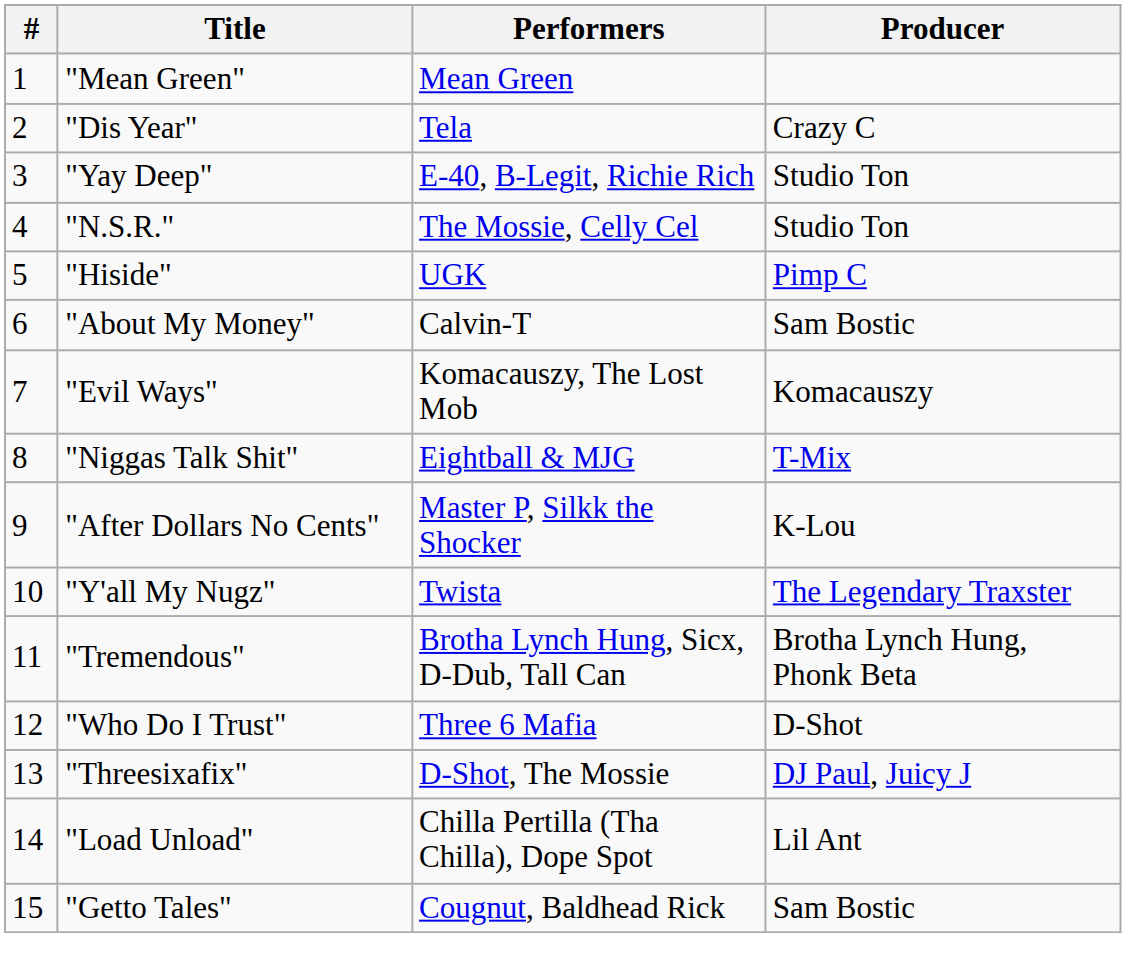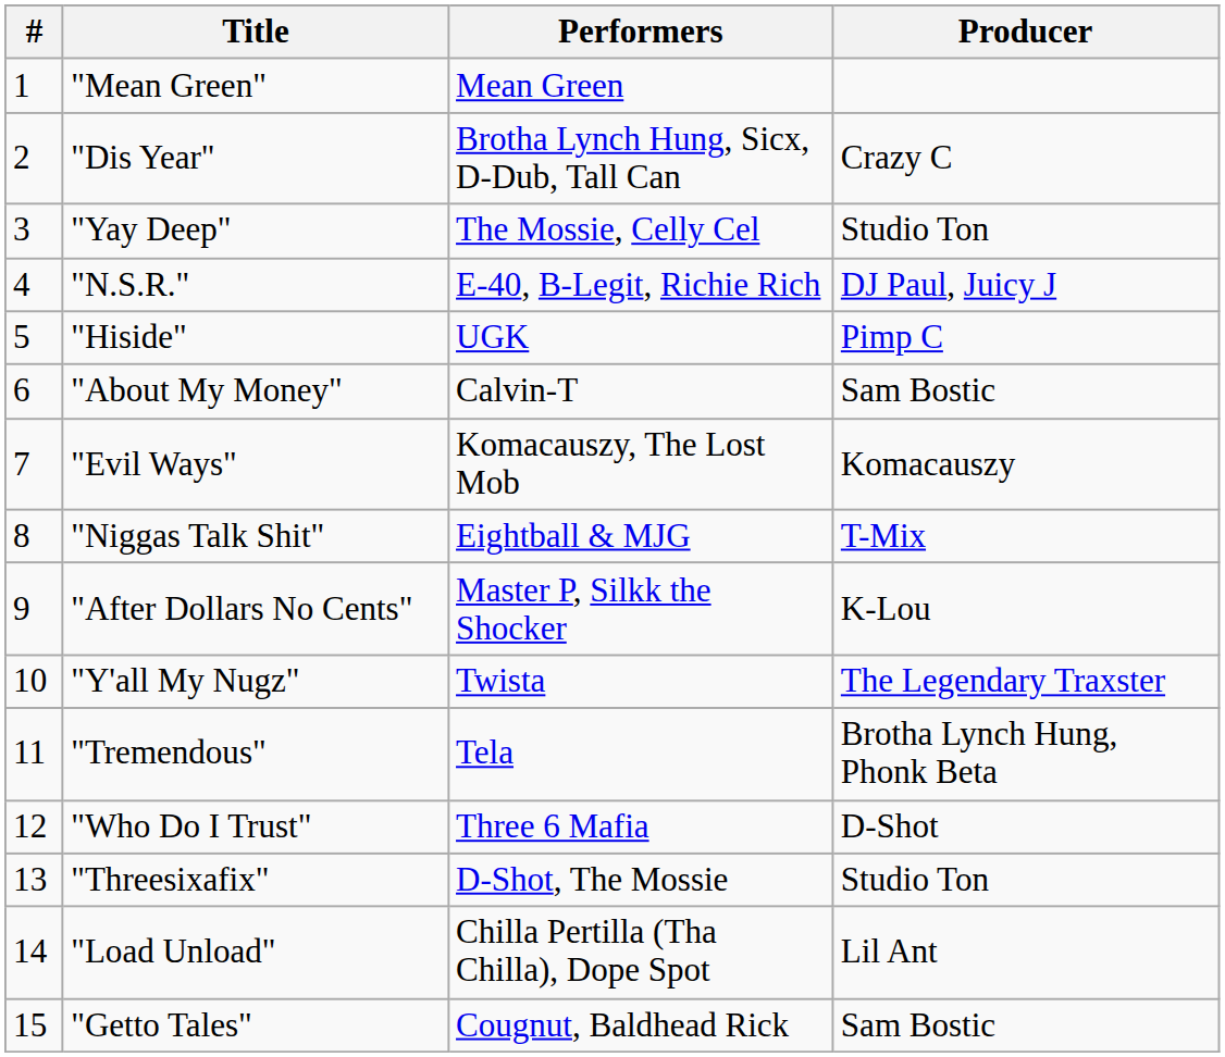"Dis Year" | Performers: Tela -> Brotha Lynch Hung, Sicx, D-Dub, Tall Can
"Yay Deep" | Performers: E-40, B-Legit, Richie Rich -> The Mossie, Celly Cel
"N.S.R." | Performers: The Mossie, Celly Cel -> E-40, B-Legit, Richie Rich
"N.S.R." | Producer: Studio Ton -> DJ Paul, Juicy J
"Tremendous" | Performers: Brotha Lynch Hung, Sicx, D-Dub, Tall Can -> Tela
"Threesixafix" | Producer: DJ Paul, Juicy J -> Studio Ton
